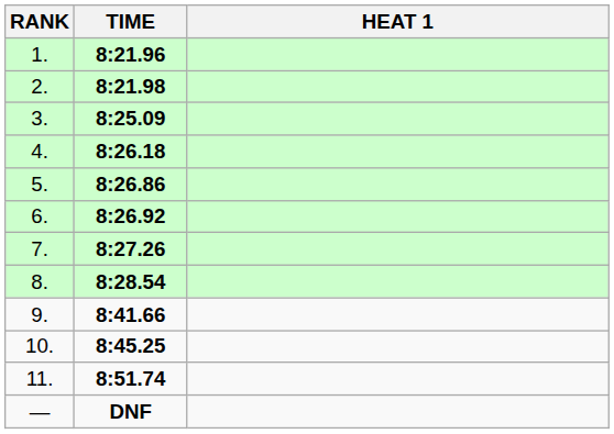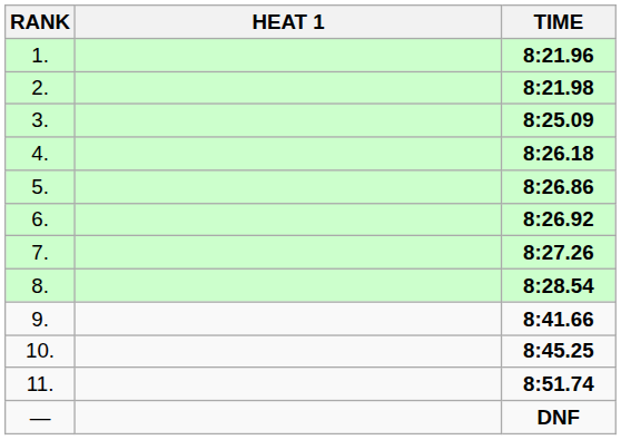columns swapped: HEAT 1 <-> TIME
